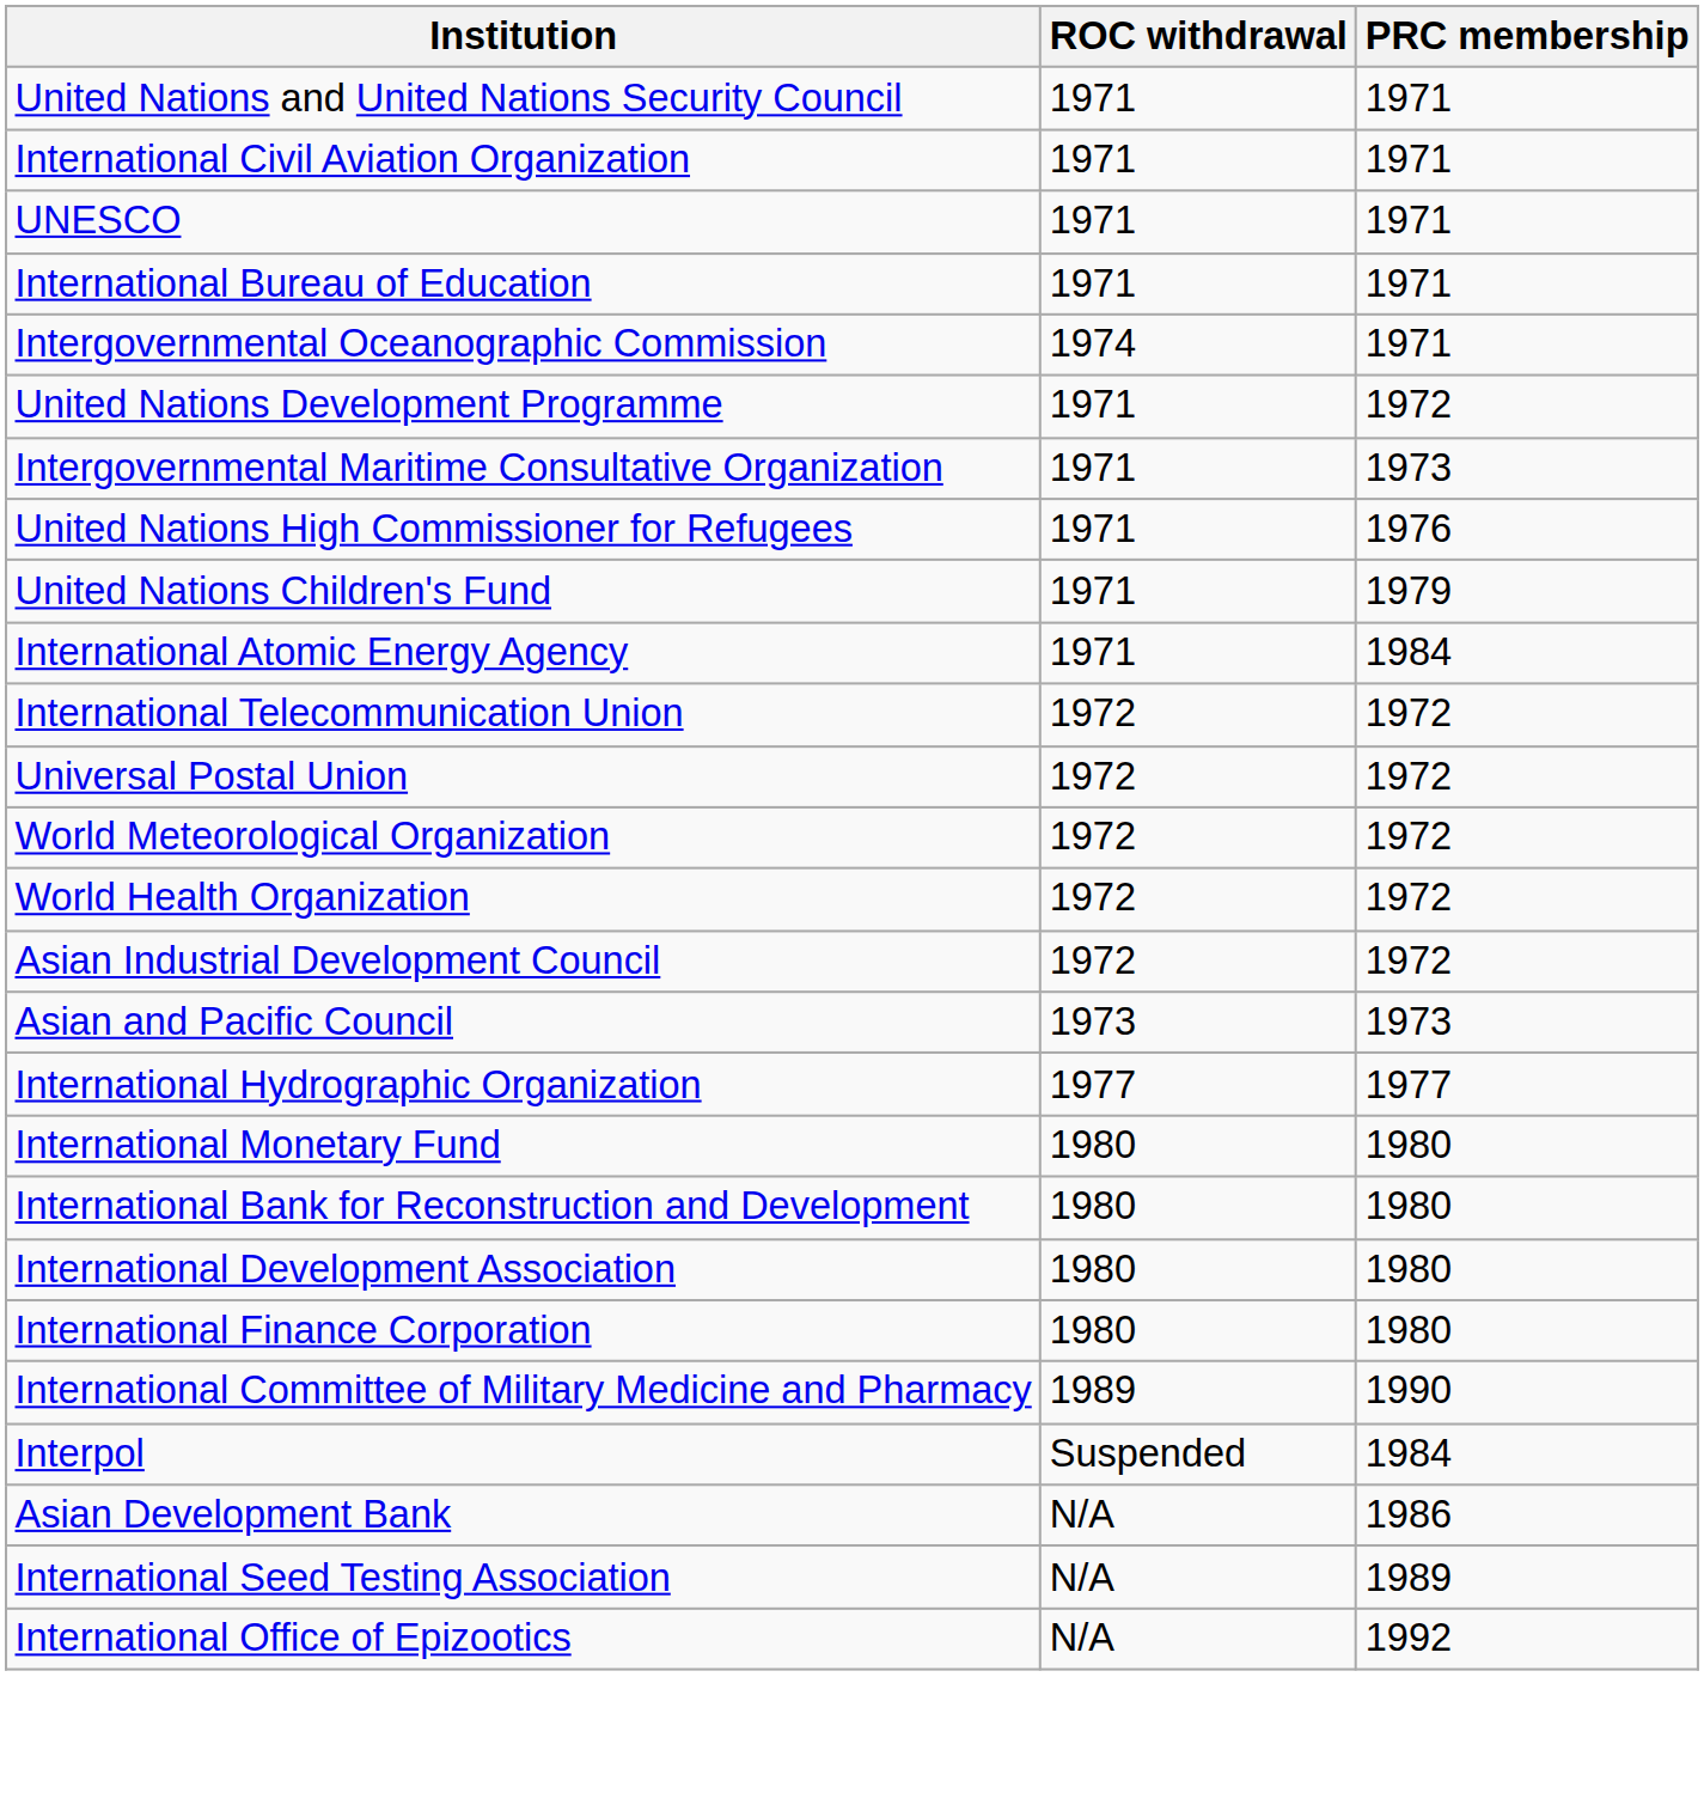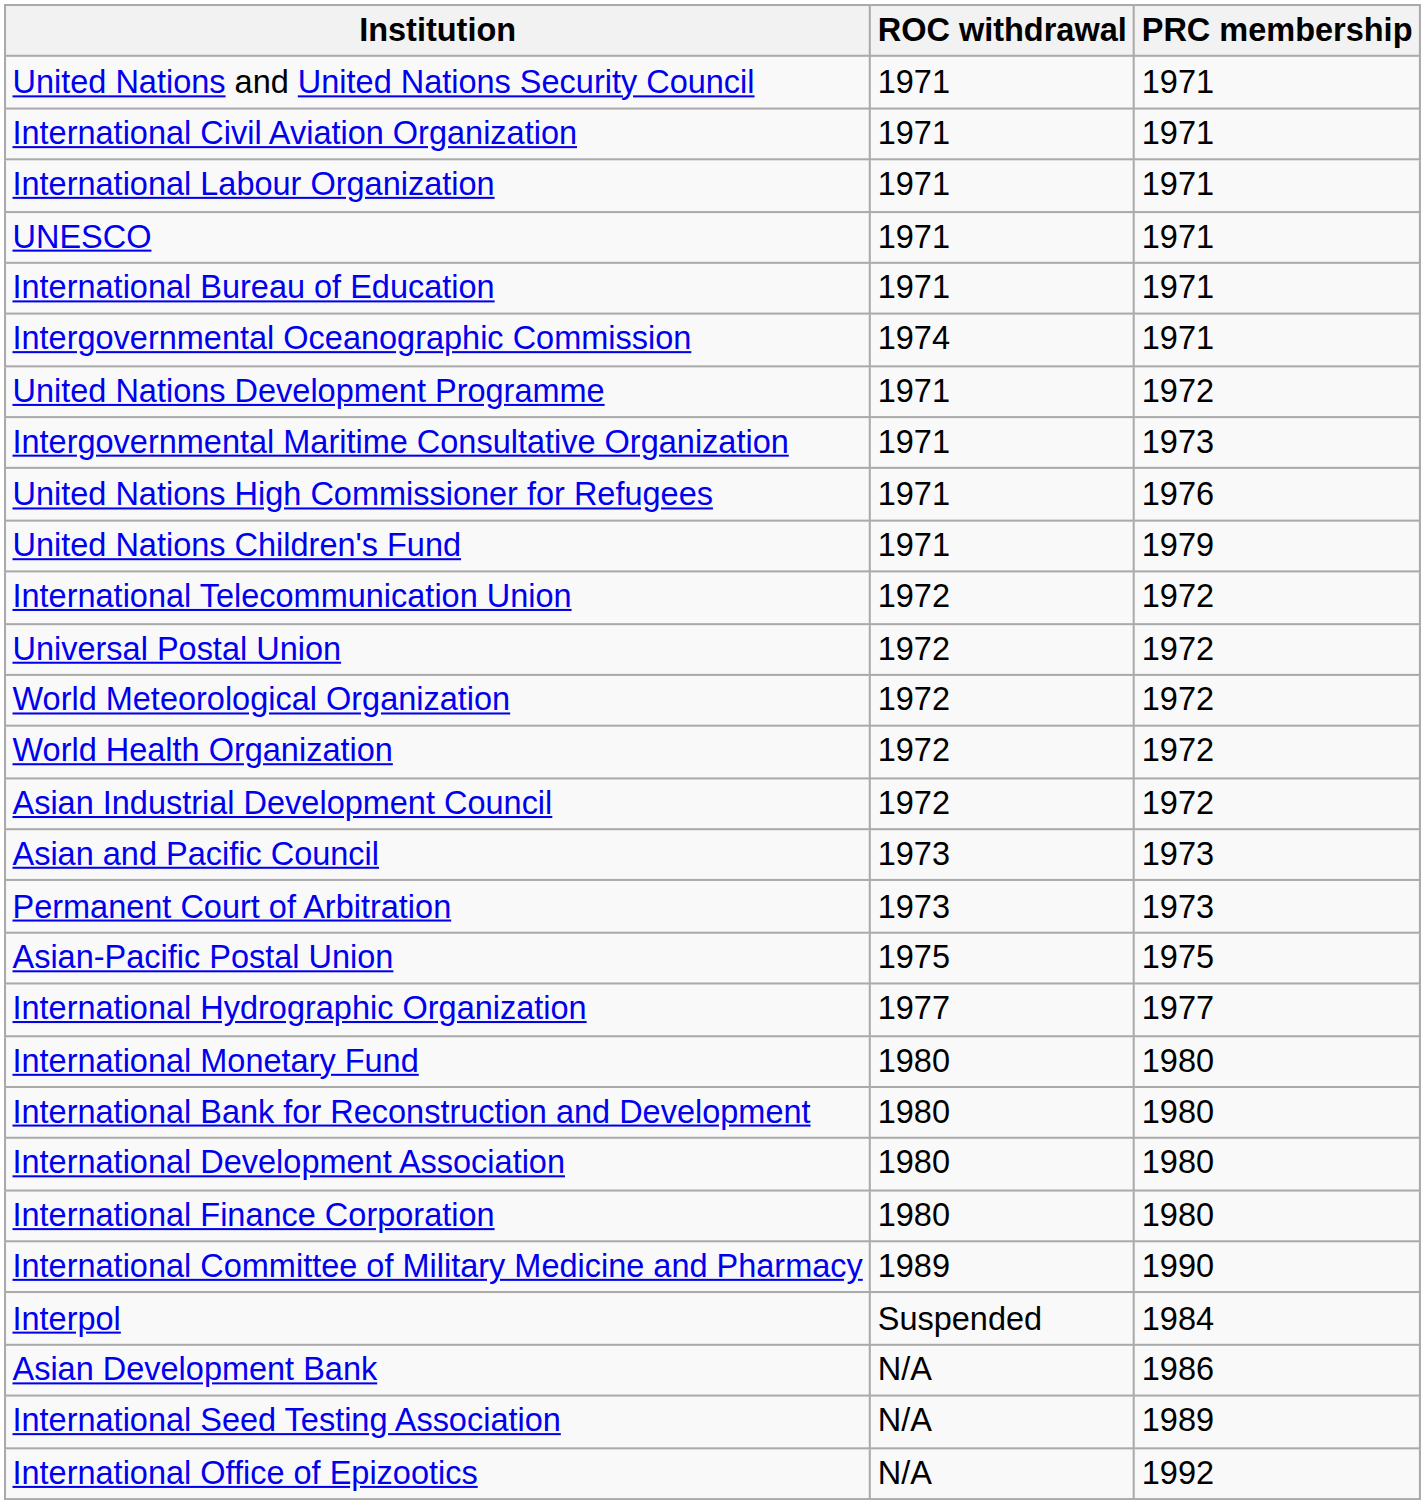+ row: International Labour Organization | 1971 | 1971
- row: International Atomic Energy Agency | 1971 | 1984
+ row: Permanent Court of Arbitration | 1973 | 1973
+ row: Asian-Pacific Postal Union | 1975 | 1975
